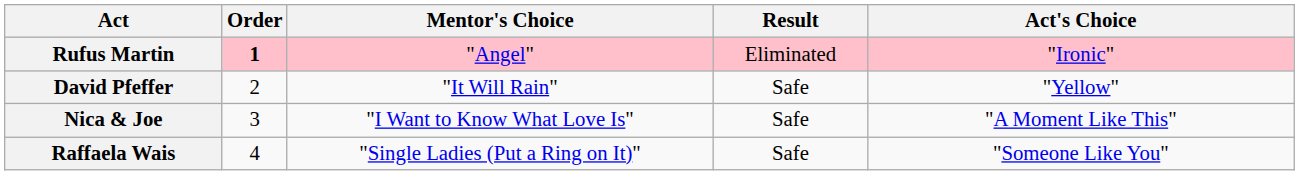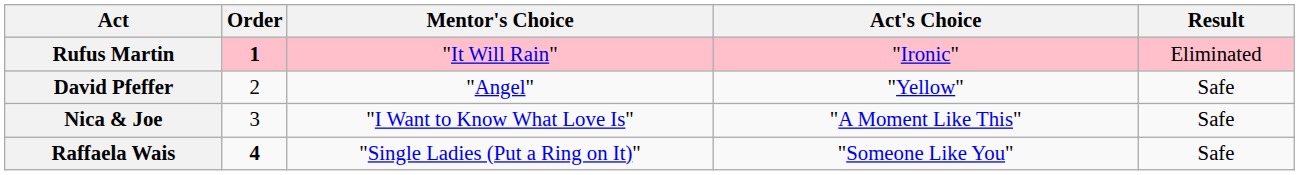columns swapped: Act's Choice <-> Result
Rufus Martin | Mentor's Choice: "Angel" -> "It Will Rain"
David Pfeffer | Mentor's Choice: "It Will Rain" -> "Angel"
Raffaela Wais | Order: normal -> bold
